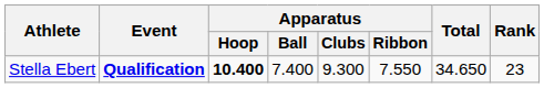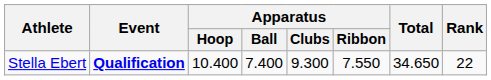Stella Ebert | Apparatus / Hoop: bold -> normal
Stella Ebert | Rank: 23 -> 22
